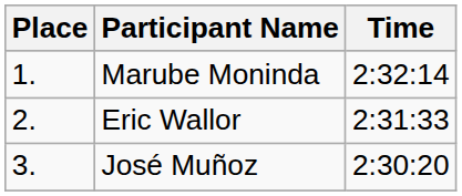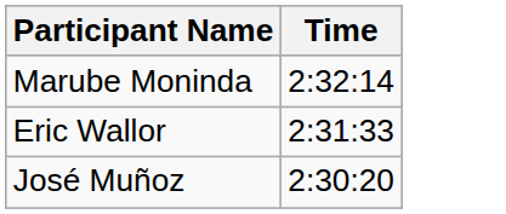- column: Place | 1. | 2. | 3.
